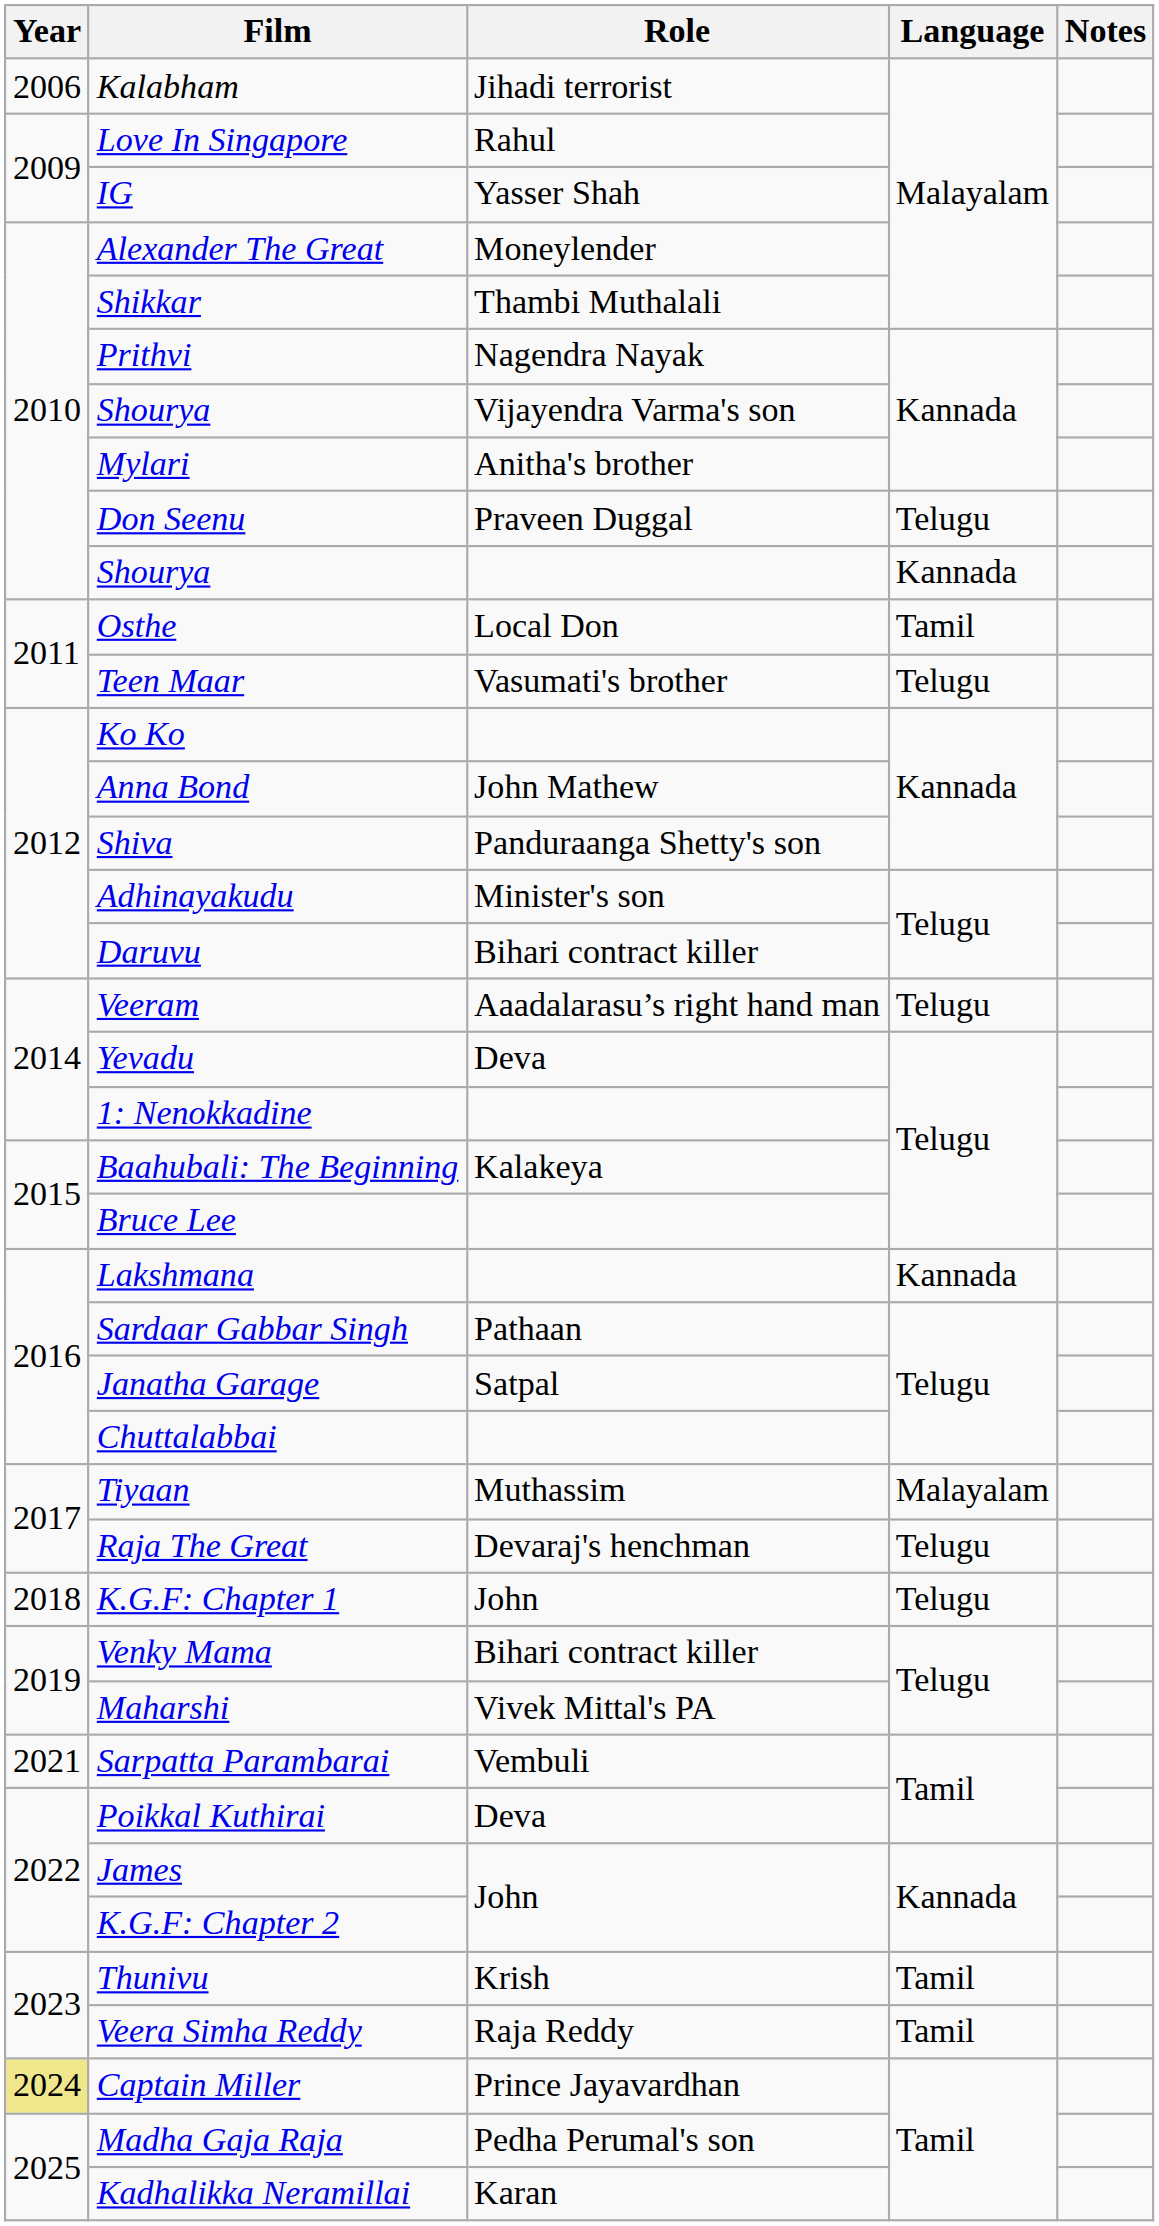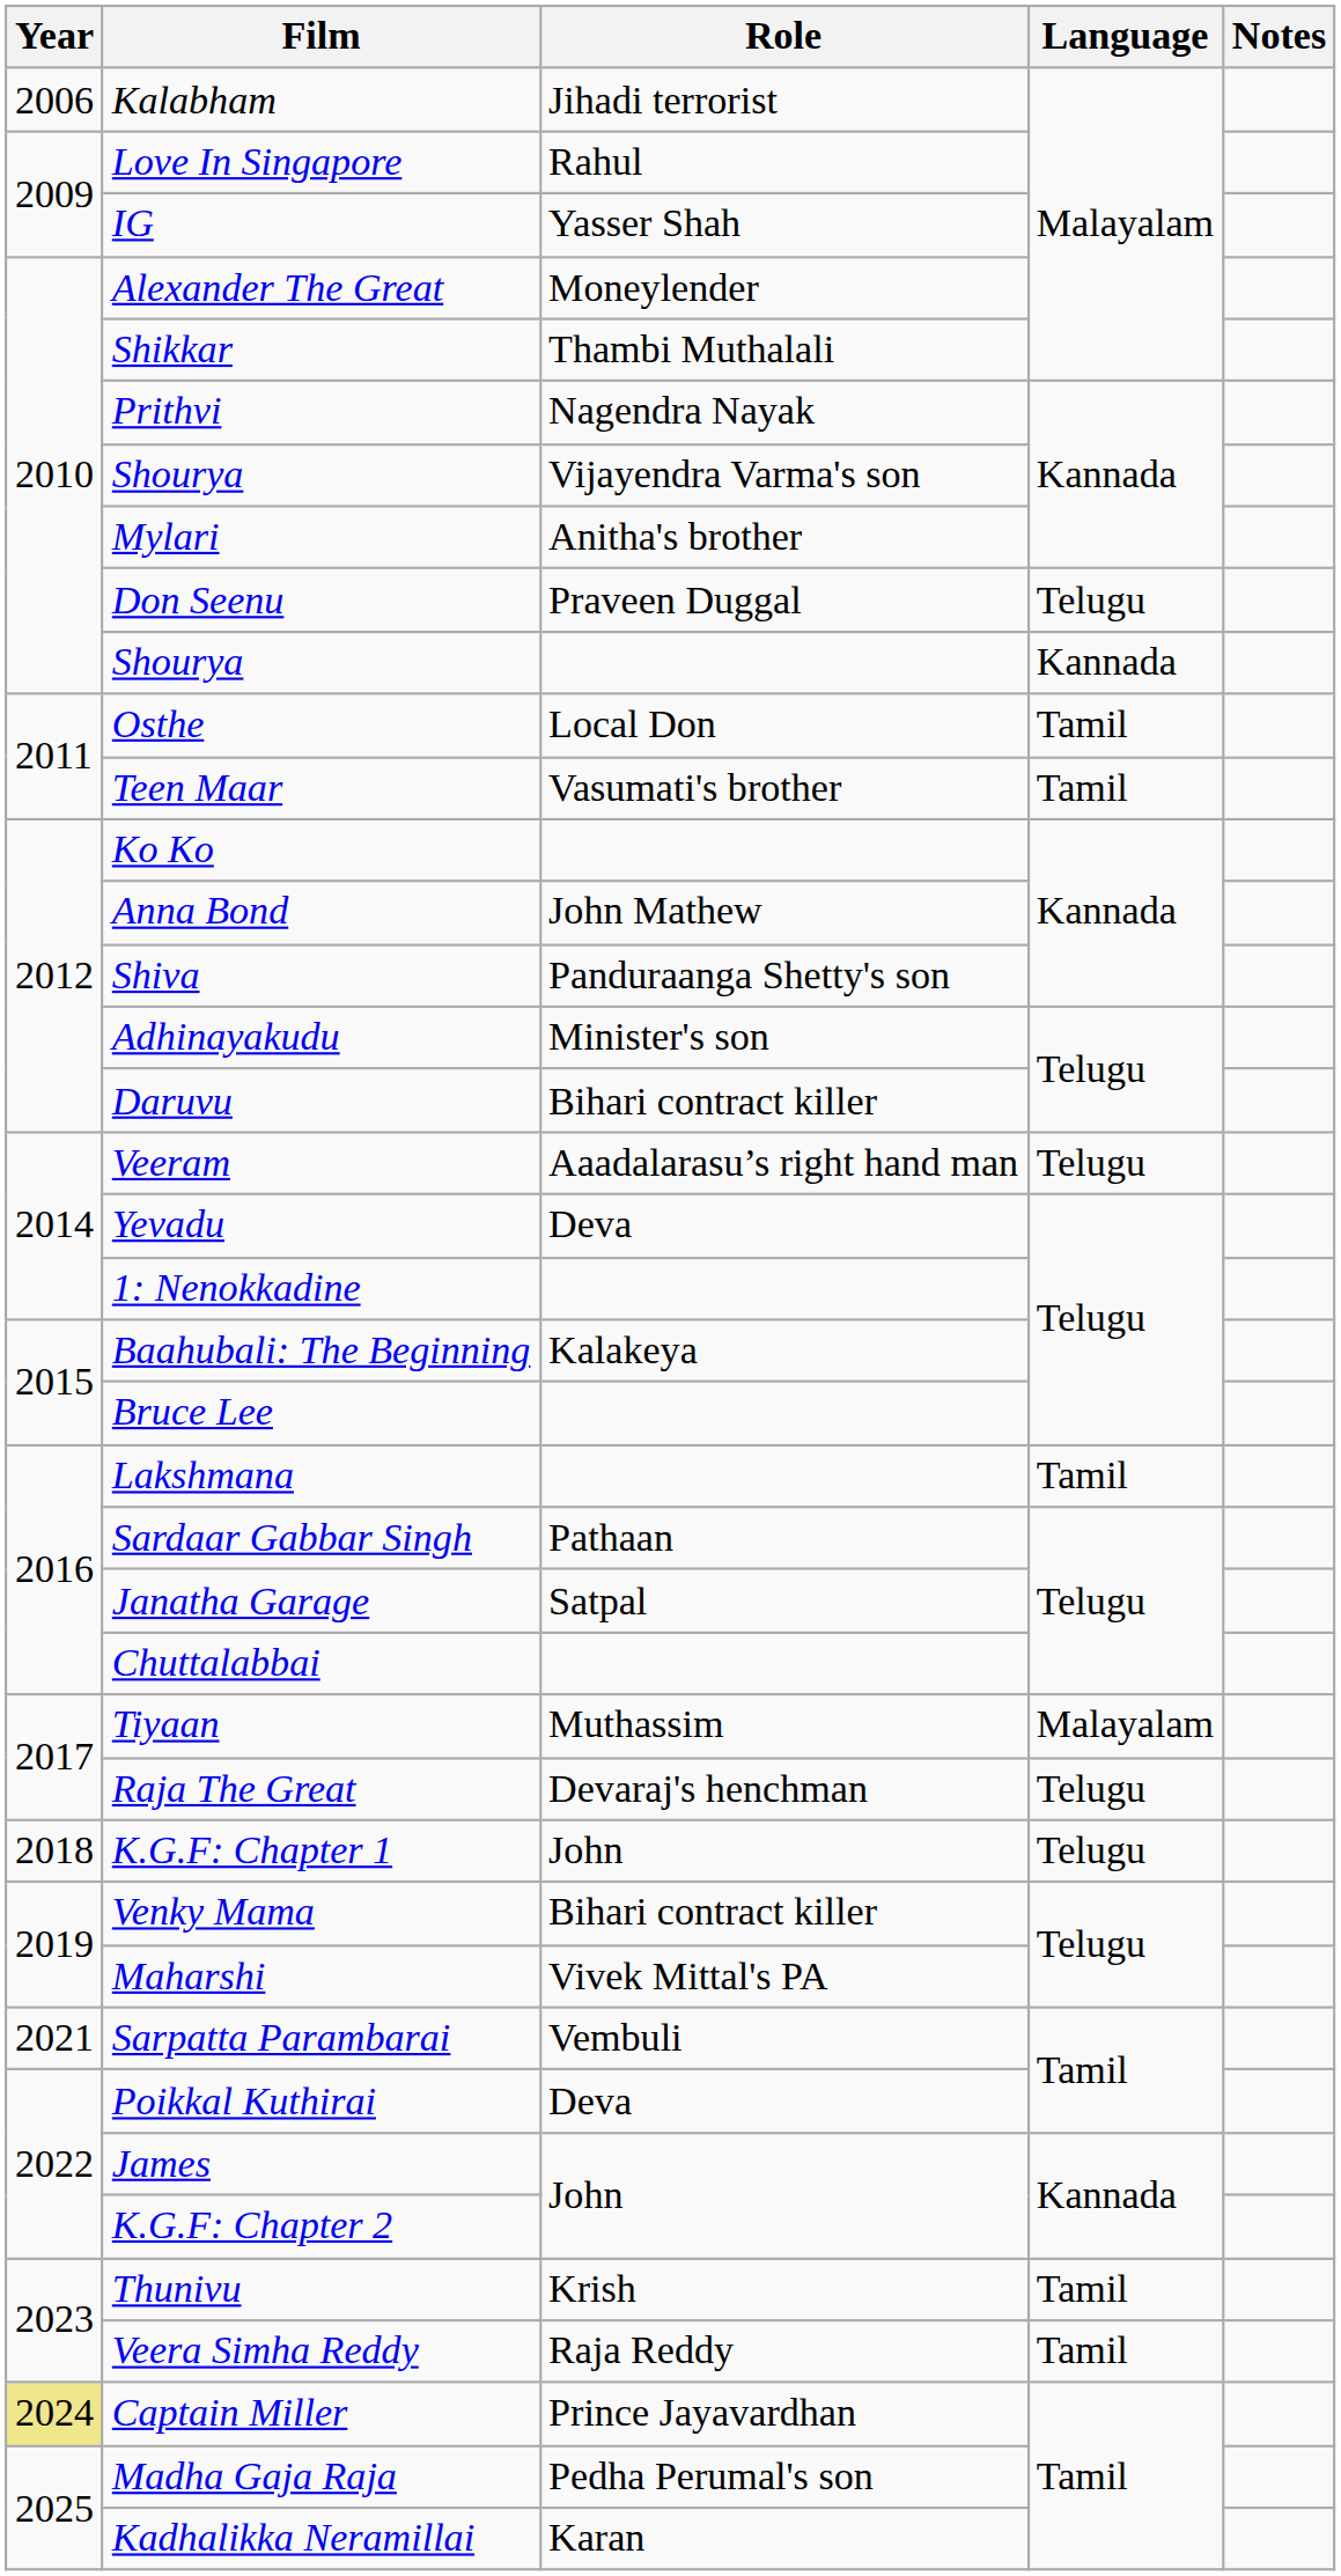Teen Maar | Language: Telugu -> Tamil
Lakshmana | Language: Kannada -> Tamil
